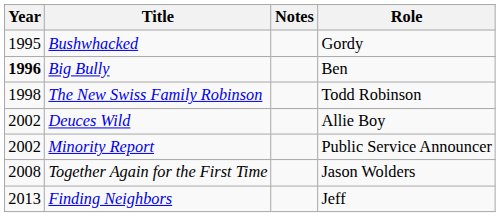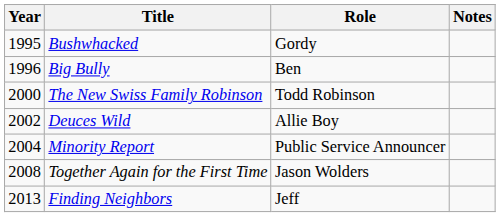columns swapped: Role <-> Notes
Big Bully | Year: bold -> normal
The New Swiss Family Robinson | Year: 1998 -> 2000
Minority Report | Year: 2002 -> 2004
